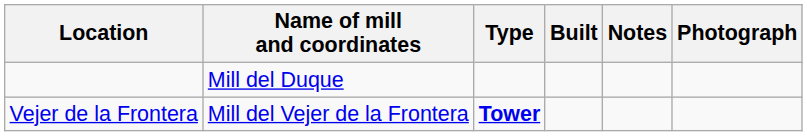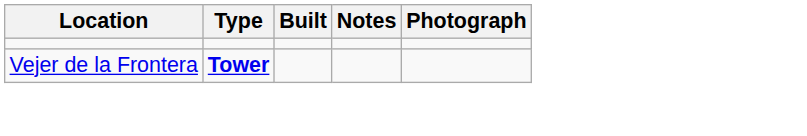- column: Name of mill and coordinates | Mill del Duque | Mill del Vejer de la Frontera
